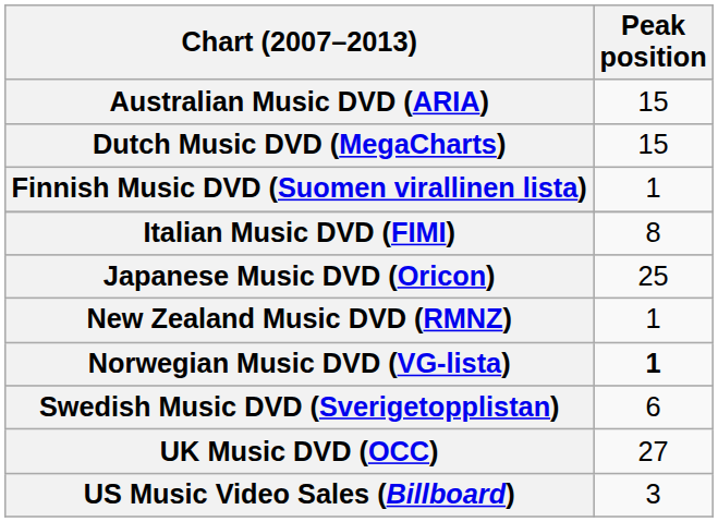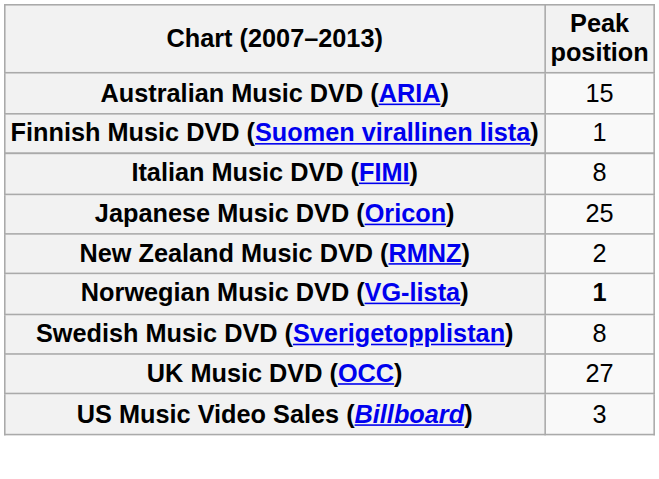- row: Dutch Music DVD (MegaCharts) | 15
New Zealand Music DVD (RMNZ) | Peak position: 1 -> 2
Swedish Music DVD (Sverigetopplistan) | Peak position: 6 -> 8
